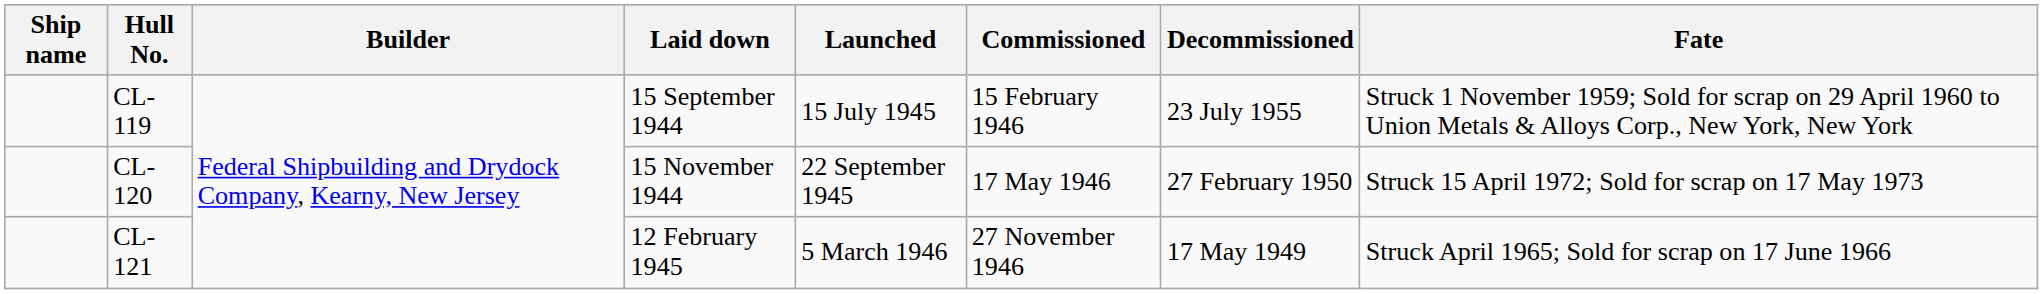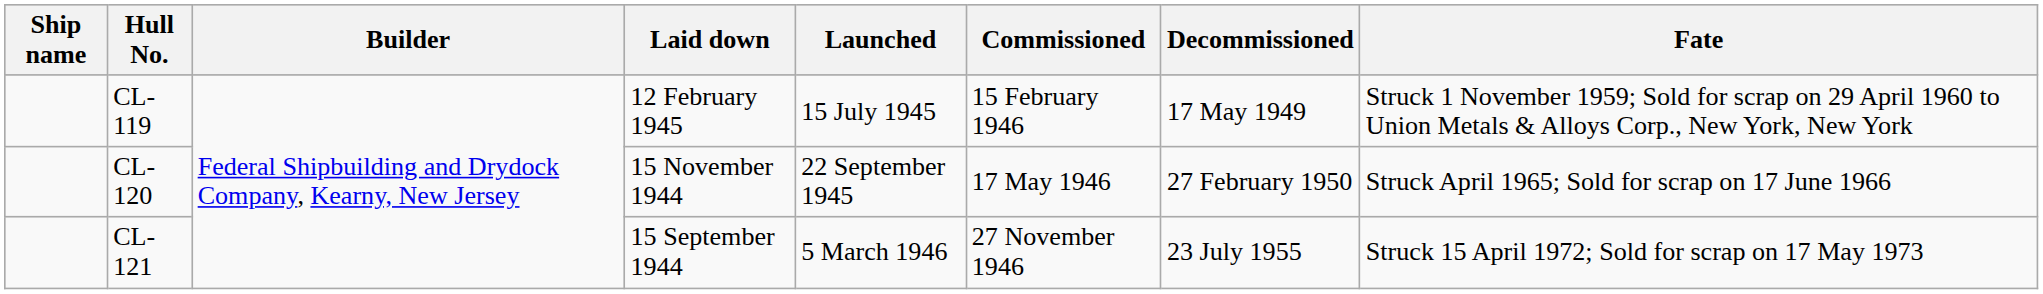CL-119 | Laid down: 15 September 1944 -> 12 February 1945
CL-119 | Decommissioned: 23 July 1955 -> 17 May 1949
CL-120 | Fate: Struck 15 April 1972; Sold for scrap on 17 May 1973 -> Struck April 1965; Sold for scrap on 17 June 1966
CL-121 | Laid down: 12 February 1945 -> 15 September 1944
CL-121 | Decommissioned: 17 May 1949 -> 23 July 1955
CL-121 | Fate: Struck April 1965; Sold for scrap on 17 June 1966 -> Struck 15 April 1972; Sold for scrap on 17 May 1973
